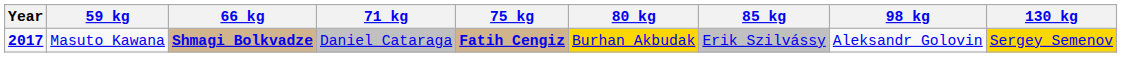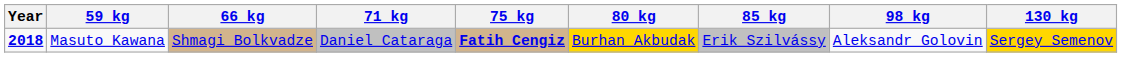Masuto Kawana | Year: 2017 -> 2018
Masuto Kawana | 66 kg: bold -> normal
